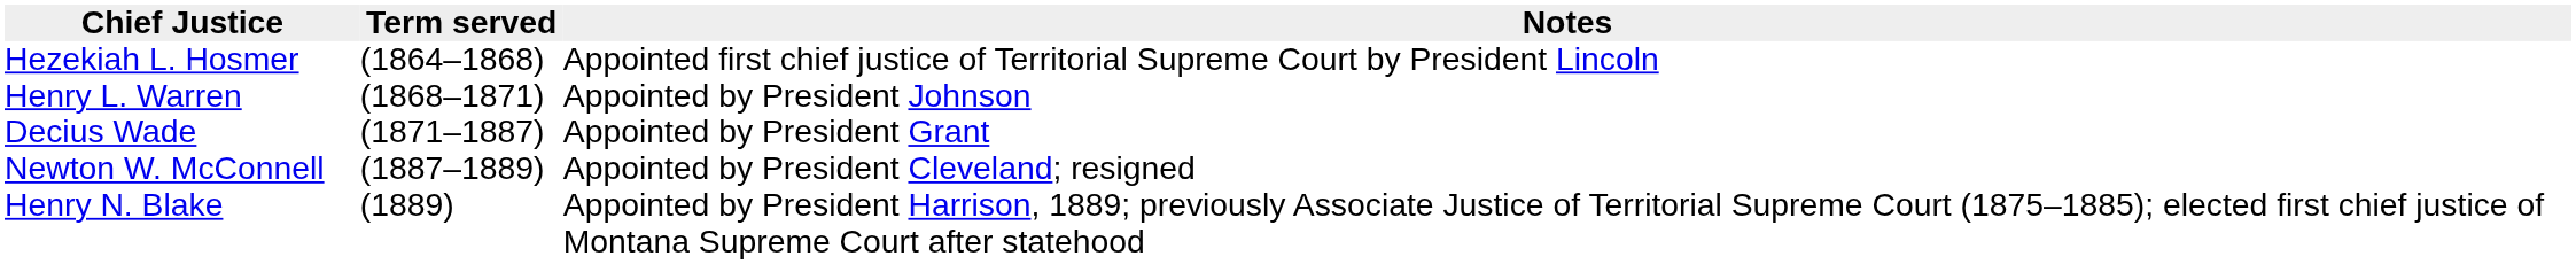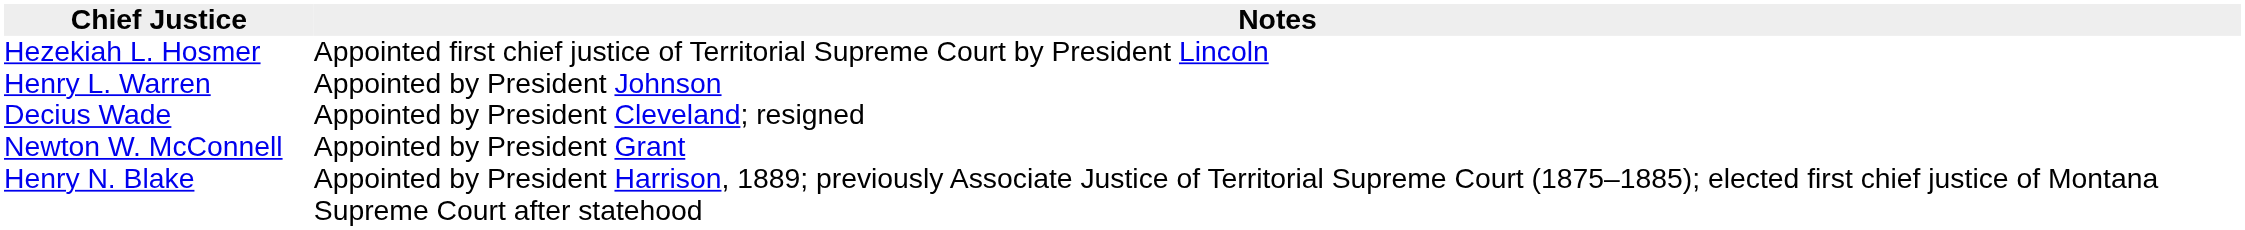- column: Term served | (1864–1868) | (1868–1871) | (1871–1887) | (1887–1889) | (1889)
Decius Wade | Notes: Appointed by President Grant -> Appointed by President Cleveland; resigned
Newton W. McConnell | Notes: Appointed by President Cleveland; resigned -> Appointed by President Grant
